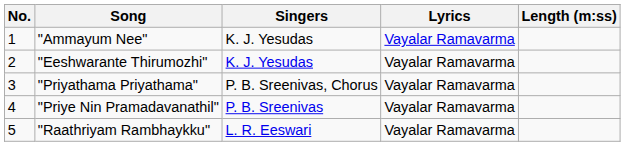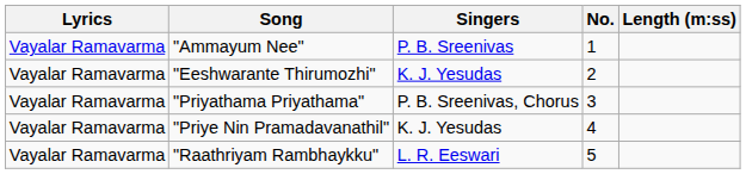columns swapped: No. <-> Lyrics
"Ammayum Nee" | Singers: K. J. Yesudas -> P. B. Sreenivas
"Priye Nin Pramadavanathil" | Singers: P. B. Sreenivas -> K. J. Yesudas
